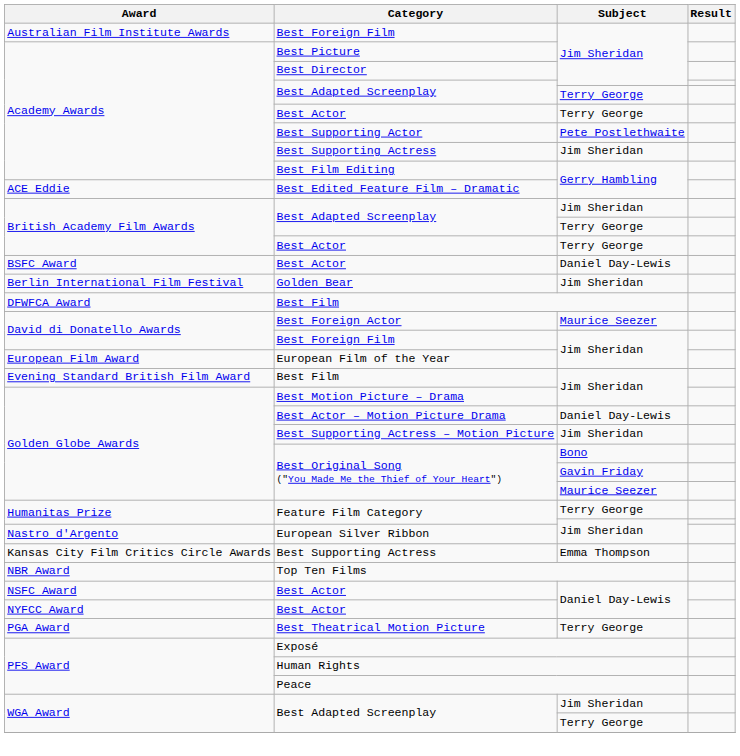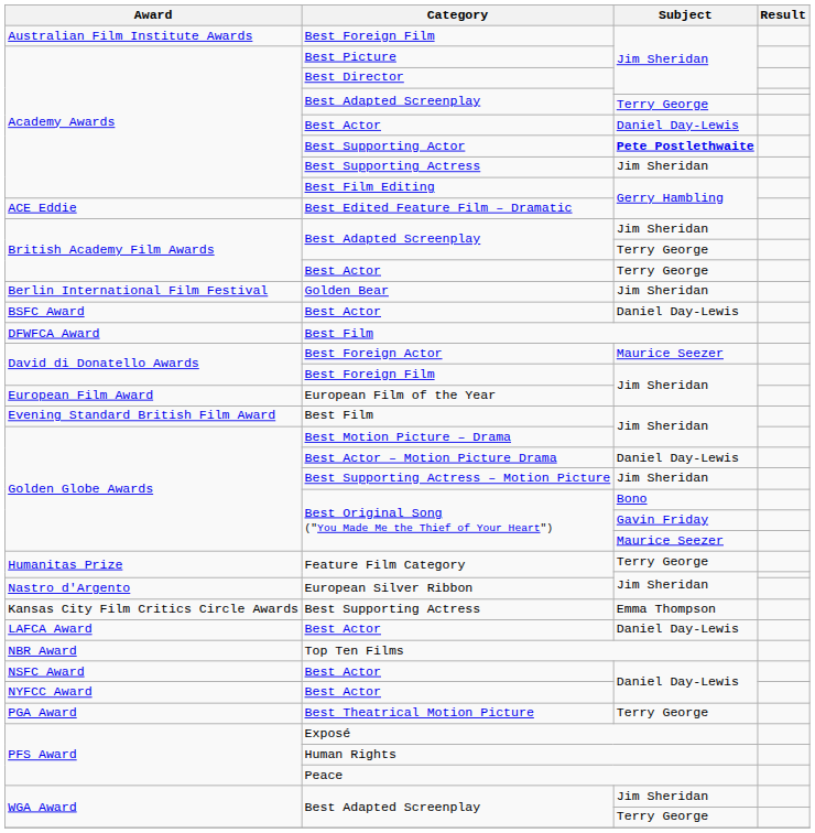Academy Awards / Best Actor | Subject: Terry George -> Daniel Day-Lewis
Best Supporting Actor | Subject: normal -> bold
rows swapped: Golden Bear <-> BSFC Award / Best Actor
+ row: LAFCA Award | Best Actor | Daniel Day-Lewis
